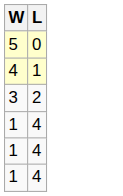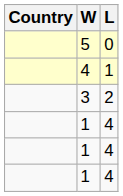+ column: Country
